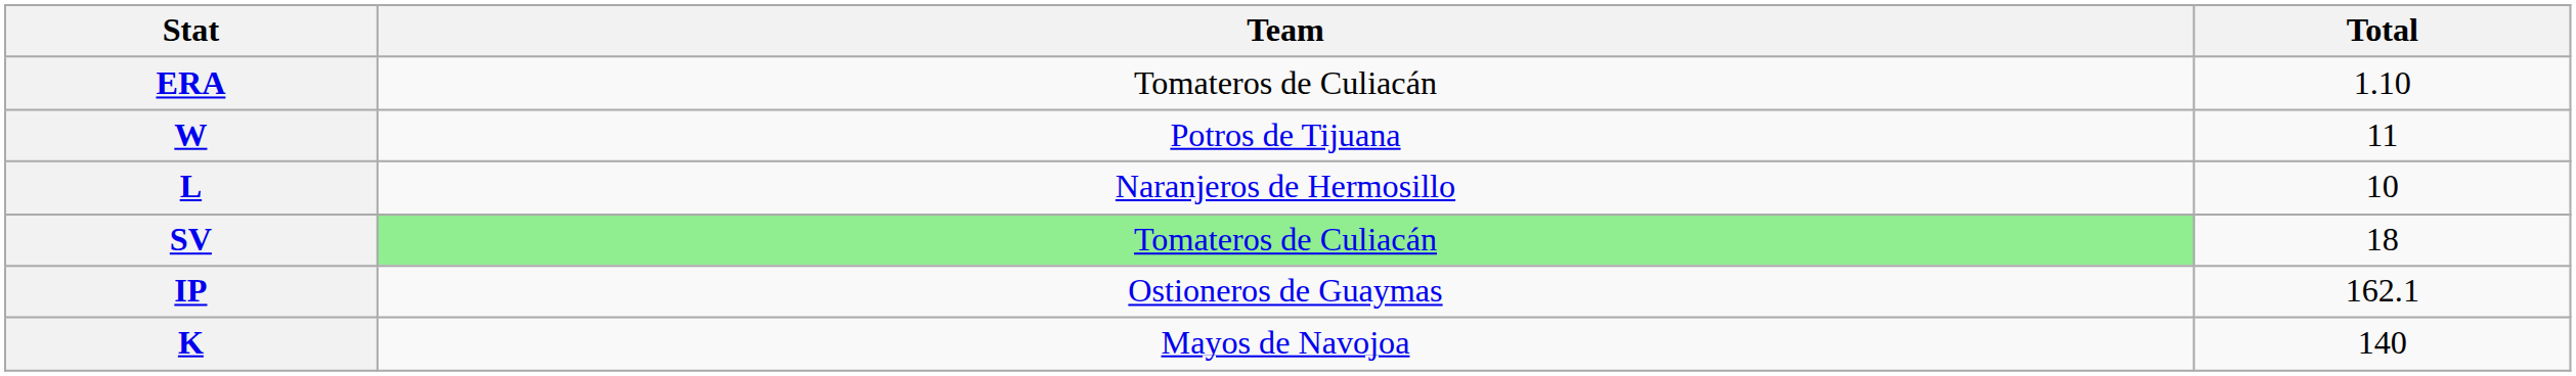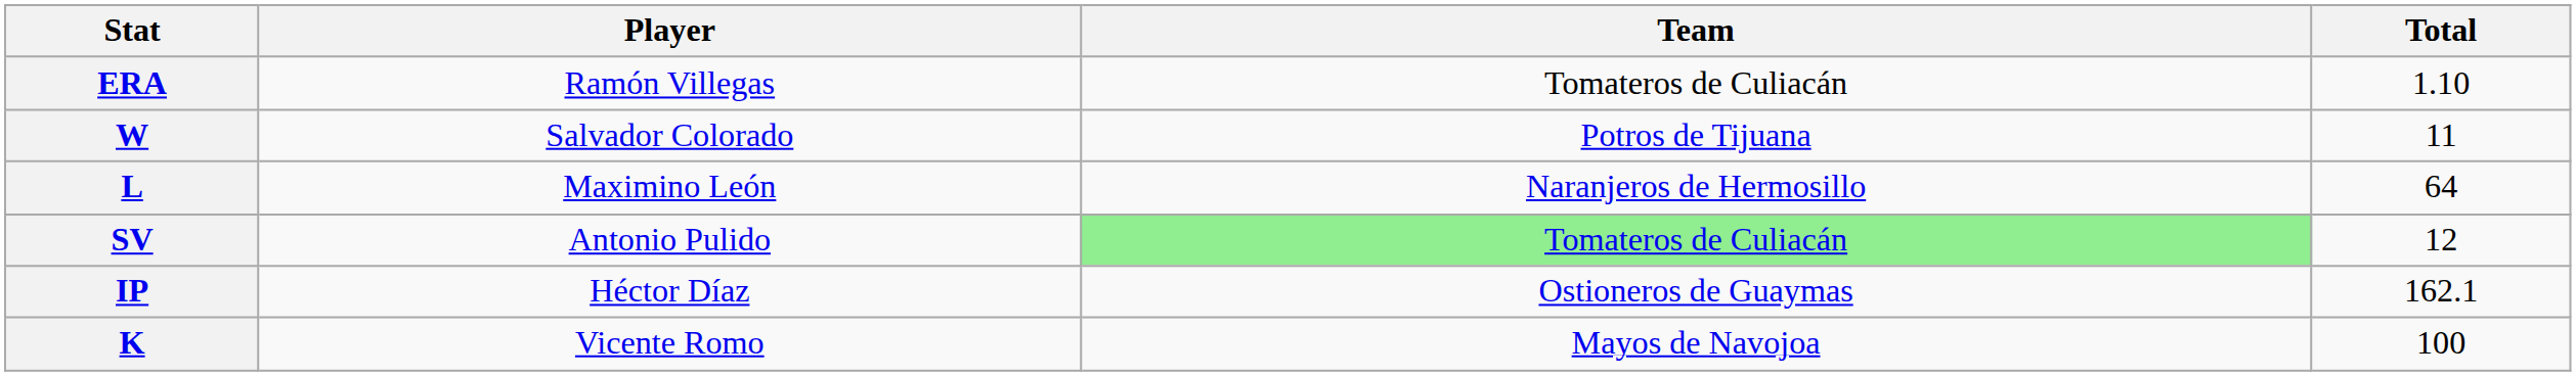+ column: Player | Ramón Villegas | Salvador Colorado | Maximino León | Antonio Pulido | Héctor Díaz | Vicente Romo
L | Total: 10 -> 64
SV | Total: 18 -> 12
K | Total: 140 -> 100
